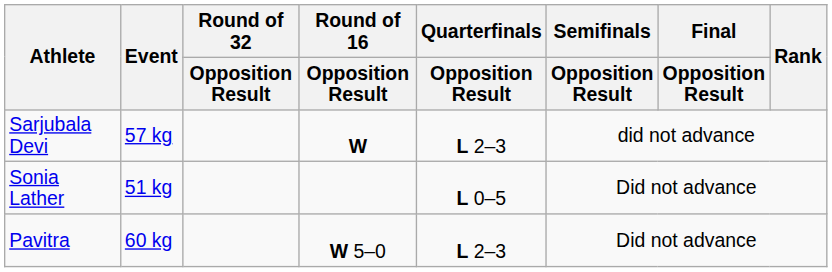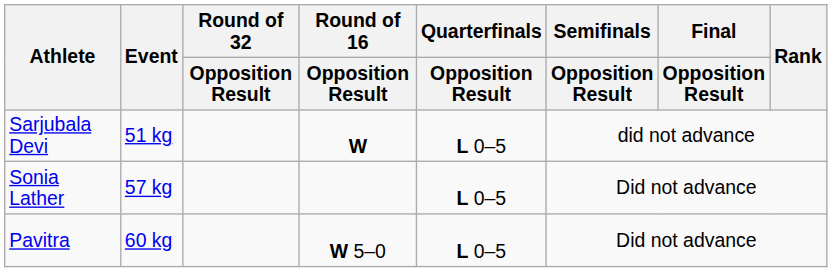Sarjubala Devi | Event: 57 kg -> 51 kg
Sarjubala Devi | Quarterfinals / Opposition Result: L 2–3 -> L 0–5
Sonia Lather | Event: 51 kg -> 57 kg
Pavitra | Quarterfinals / Opposition Result: L 2–3 -> L 0–5
